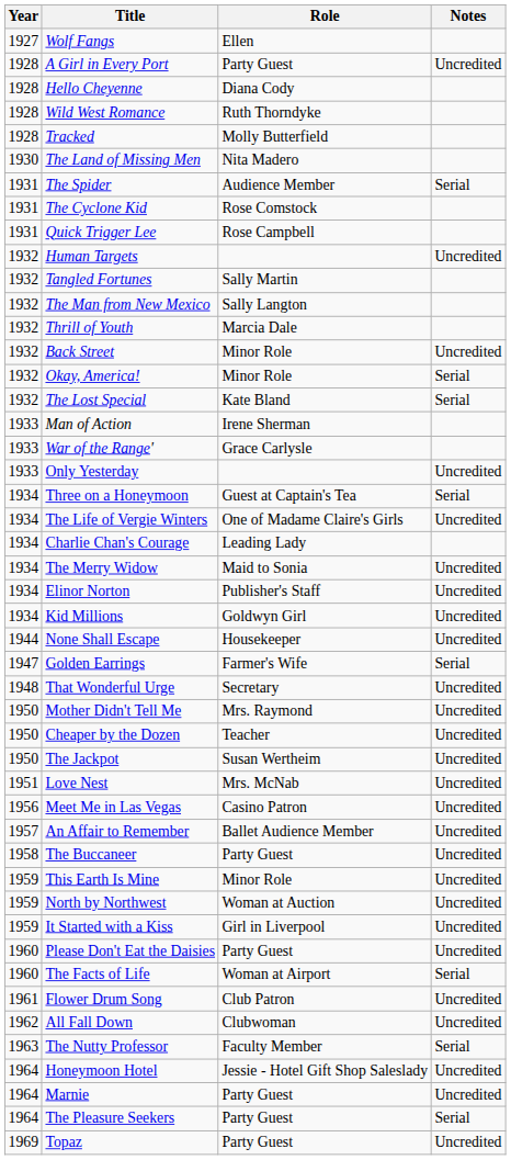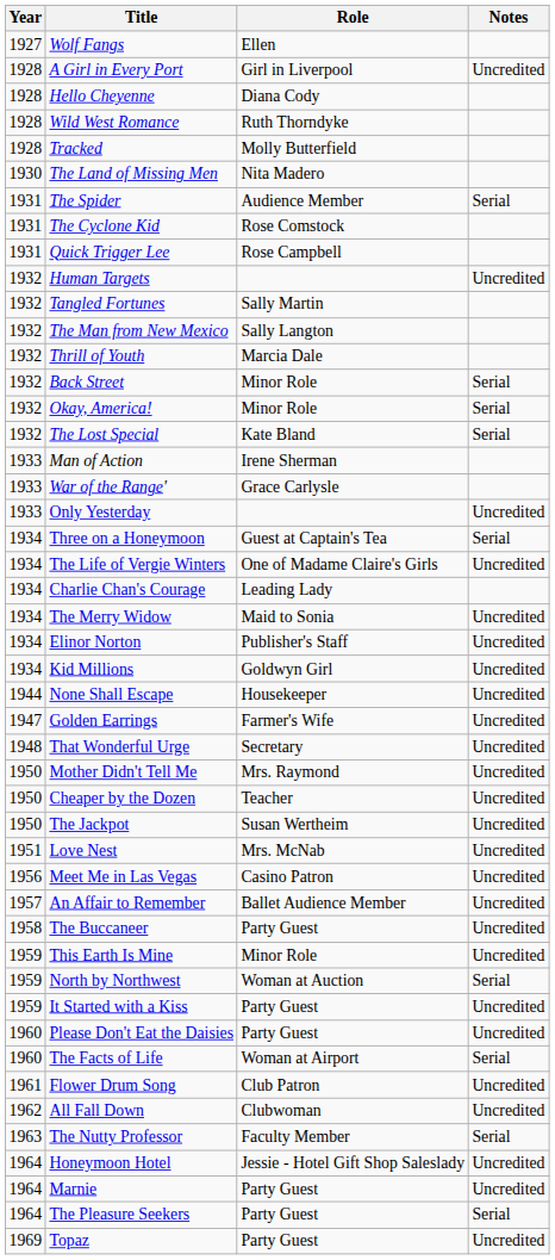A Girl in Every Port | Role: Party Guest -> Girl in Liverpool
Back Street | Notes: Uncredited -> Serial
Golden Earrings | Notes: Serial -> Uncredited
North by Northwest | Notes: Uncredited -> Serial
It Started with a Kiss | Role: Girl in Liverpool -> Party Guest
